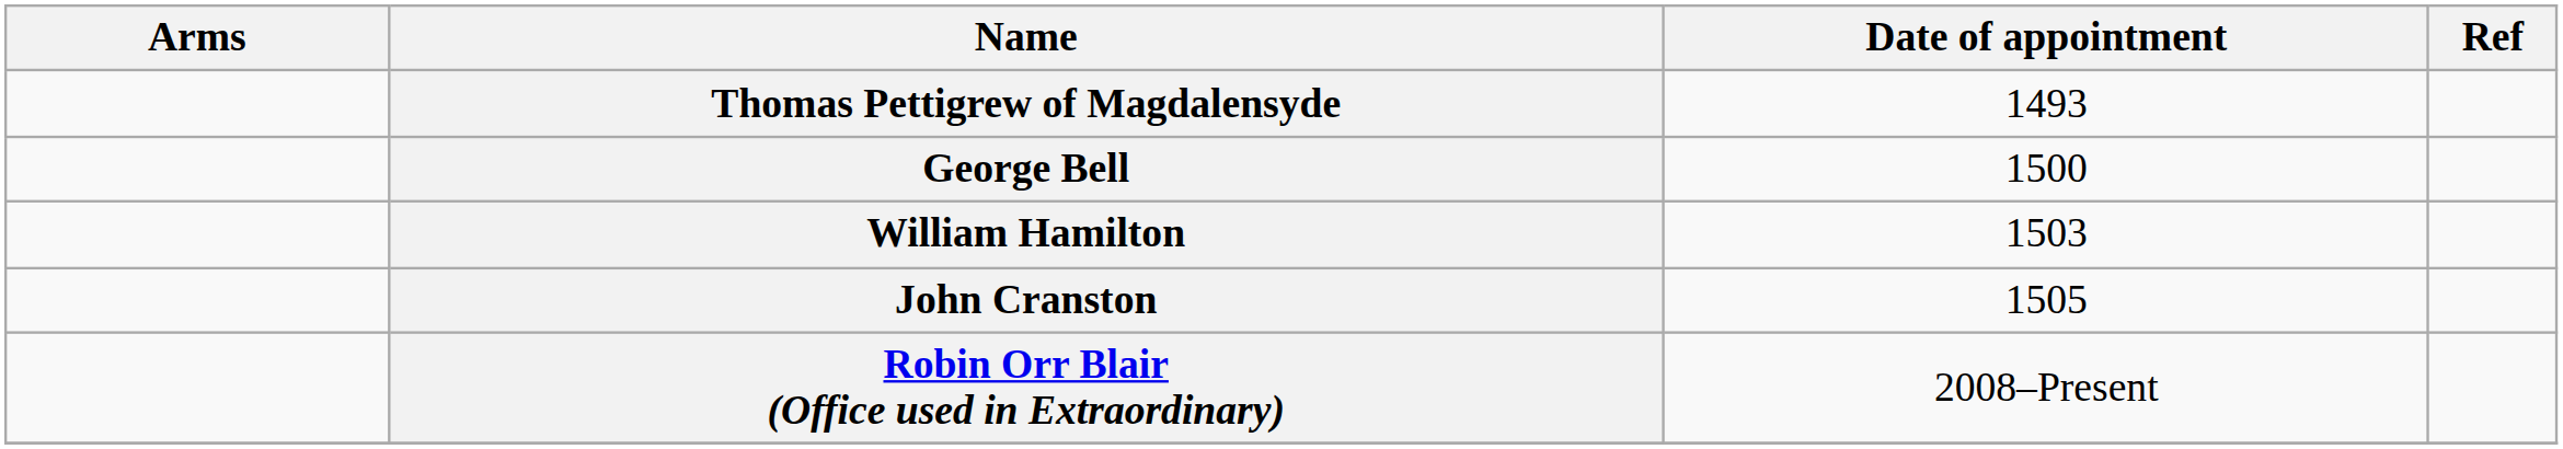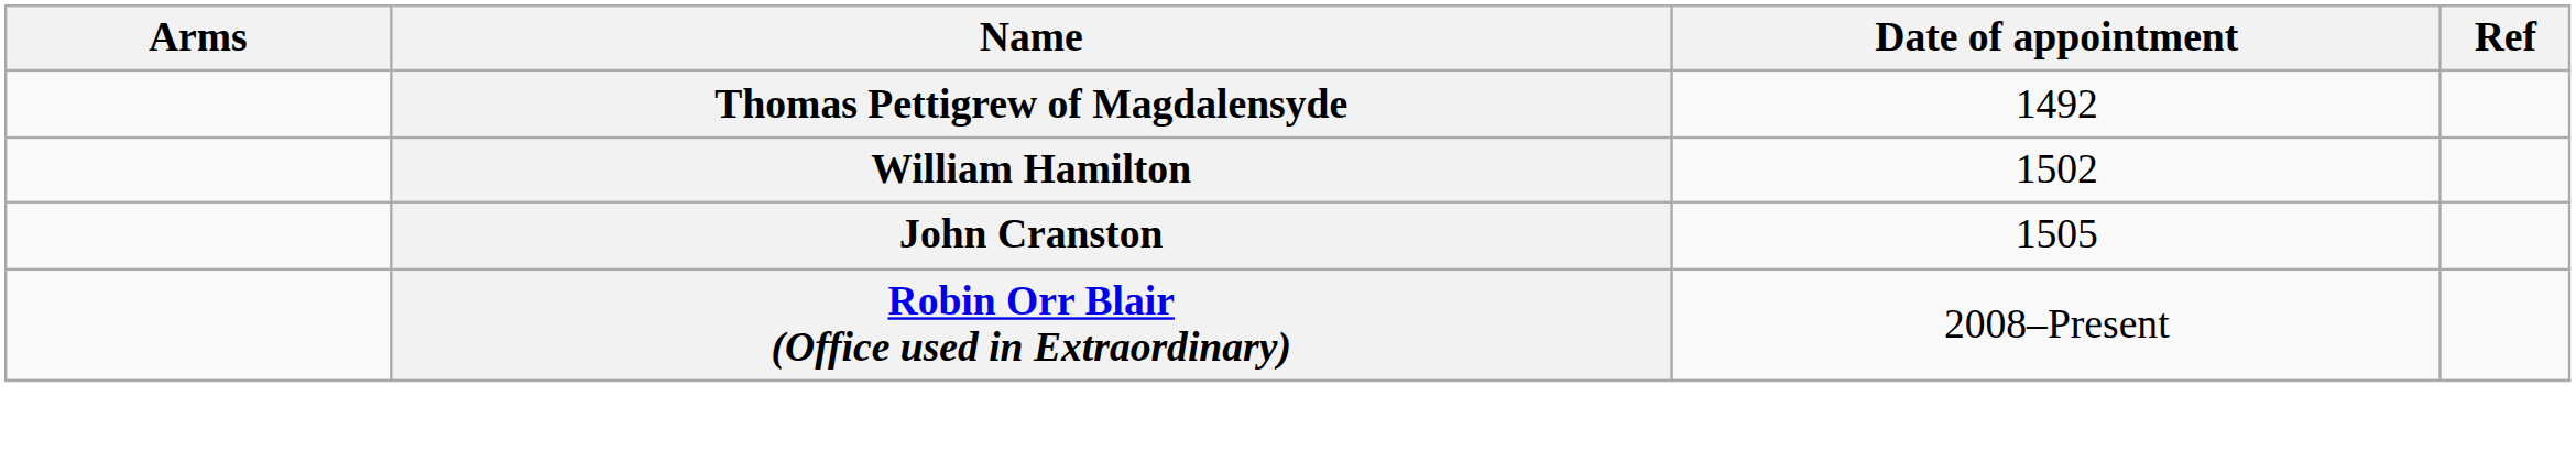Thomas Pettigrew of Magdalensyde | Date of appointment: 1493 -> 1492
- row: George Bell | 1500
William Hamilton | Date of appointment: 1503 -> 1502
